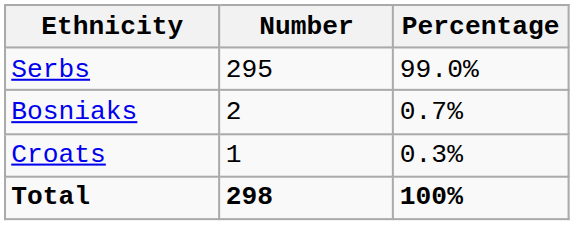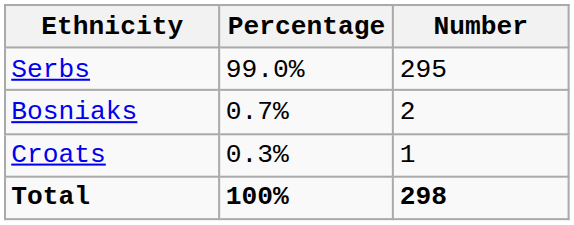columns swapped: Number <-> Percentage
